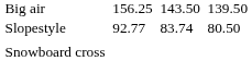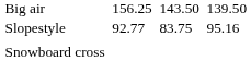Slopestyle | column 5: 83.74 -> 83.75
Slopestyle | column 7: 80.50 -> 95.16
